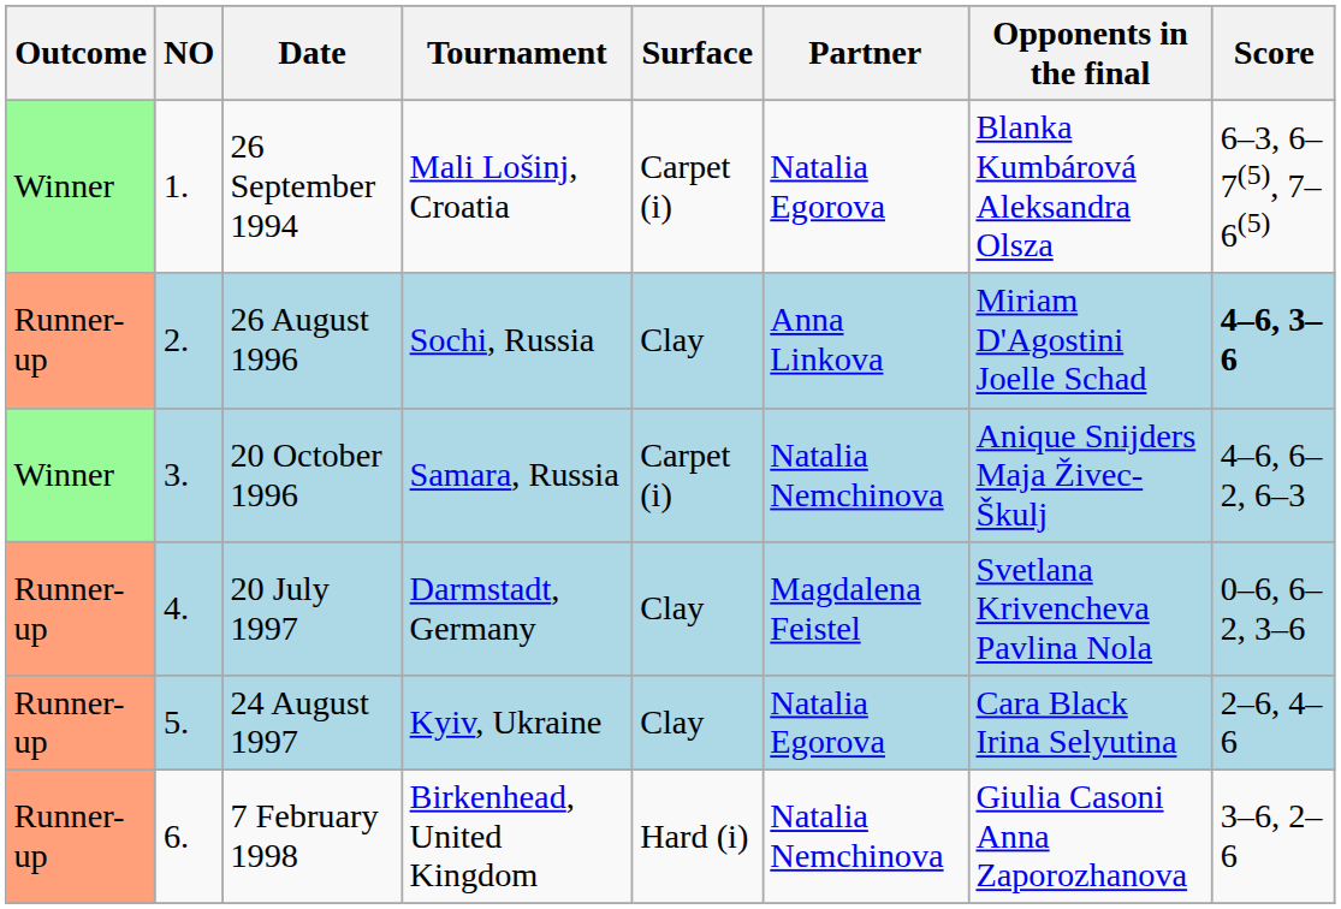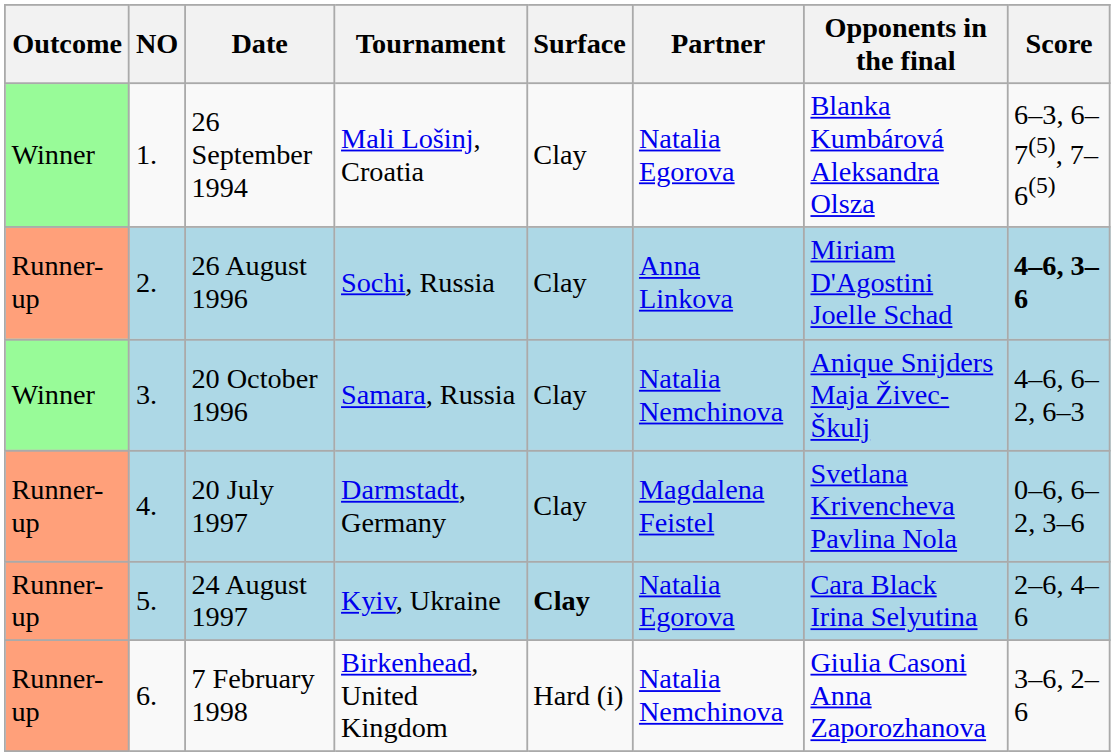26 September 1994 | Surface: Carpet (i) -> Clay
20 October 1996 | Surface: Carpet (i) -> Clay
24 August 1997 | Surface: normal -> bold
